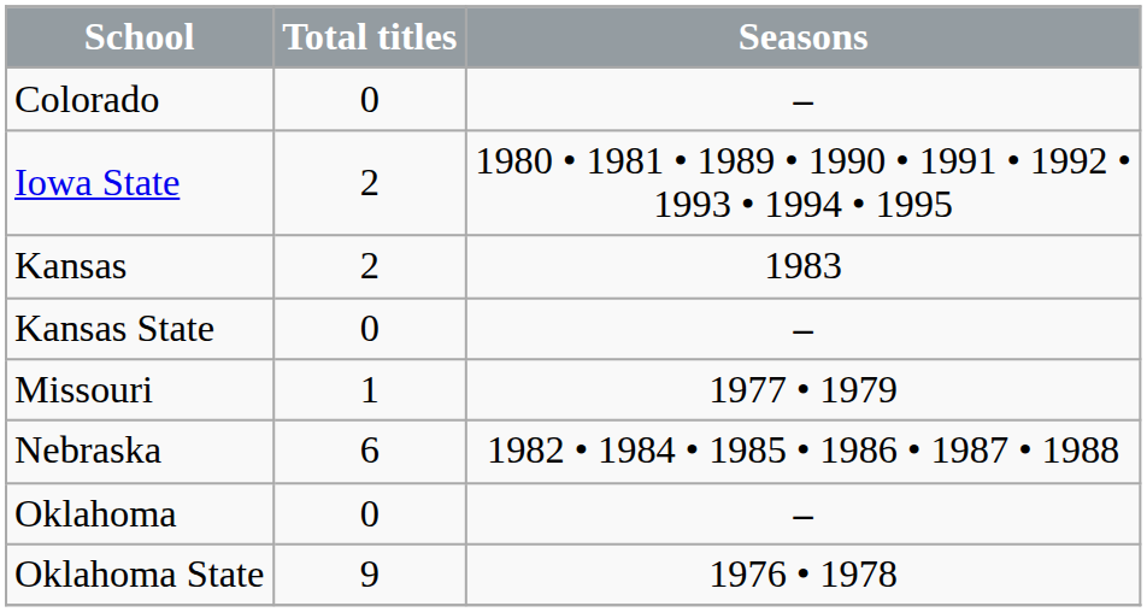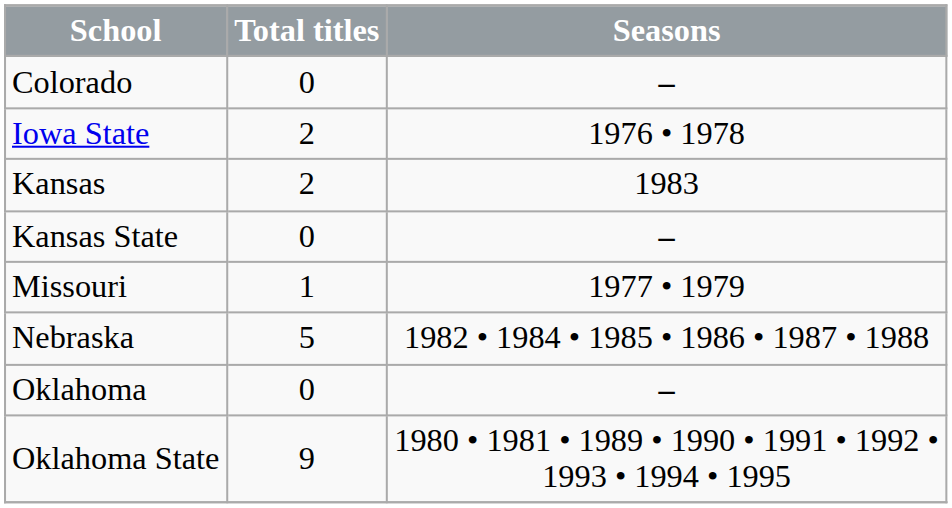Iowa State | Seasons: 1980 • 1981 • 1989 • 1990 • 1991 • 1992 • 1993 • 1994 • 1995 -> 1976 • 1978
Nebraska | Total titles: 6 -> 5
Oklahoma State | Seasons: 1976 • 1978 -> 1980 • 1981 • 1989 • 1990 • 1991 • 1992 • 1993 • 1994 • 1995
